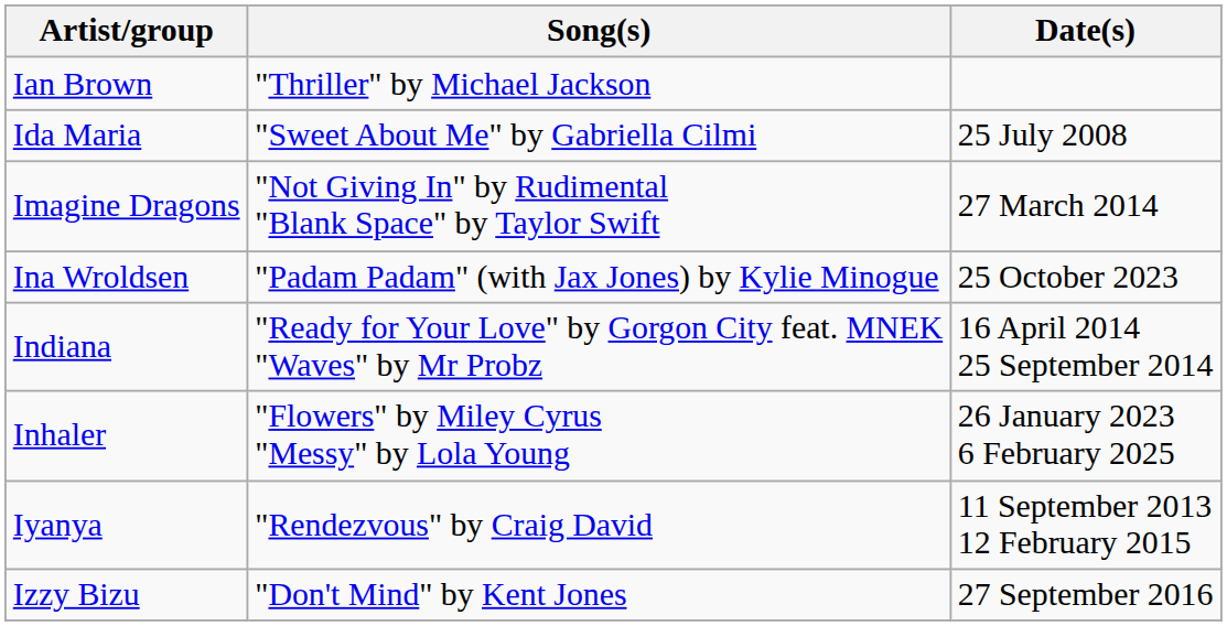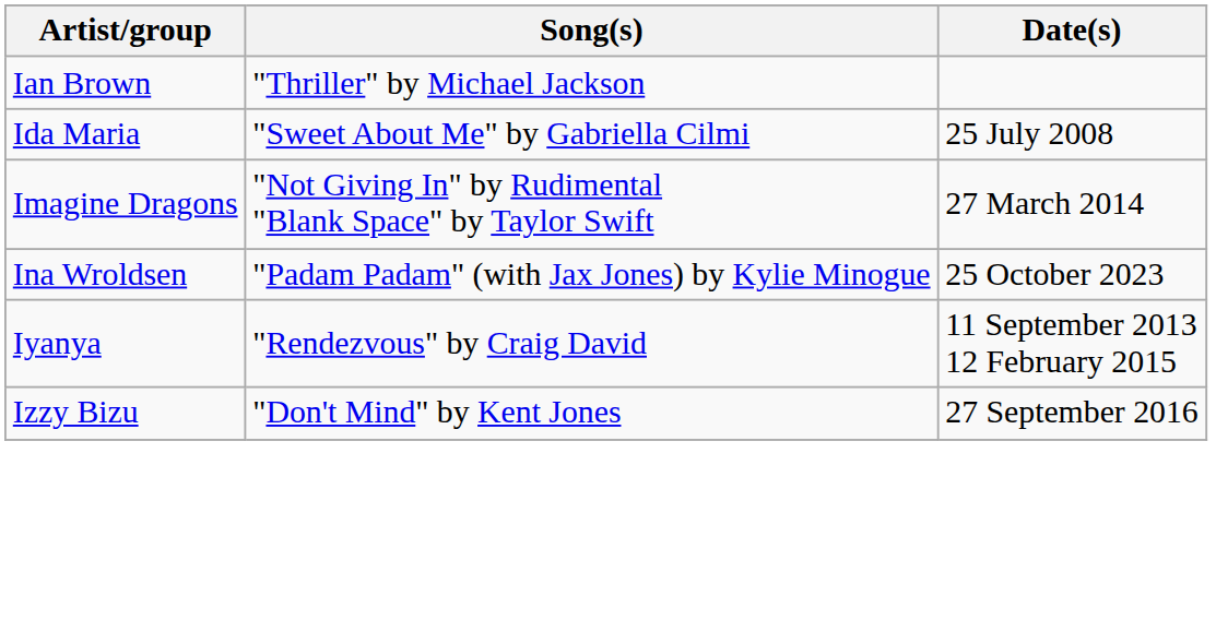- row: Indiana | "Ready for Your Love" by Gorgon City feat. MNEK "Waves" by Mr Probz | 16 April 2014 25 September 2014
- row: Inhaler | "Flowers" by Miley Cyrus "Messy" by Lola Young | 26 January 2023 6 February 2025
